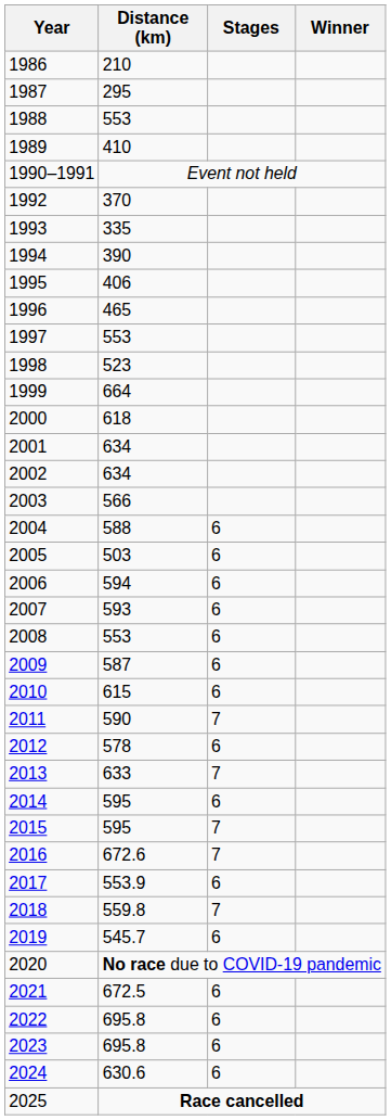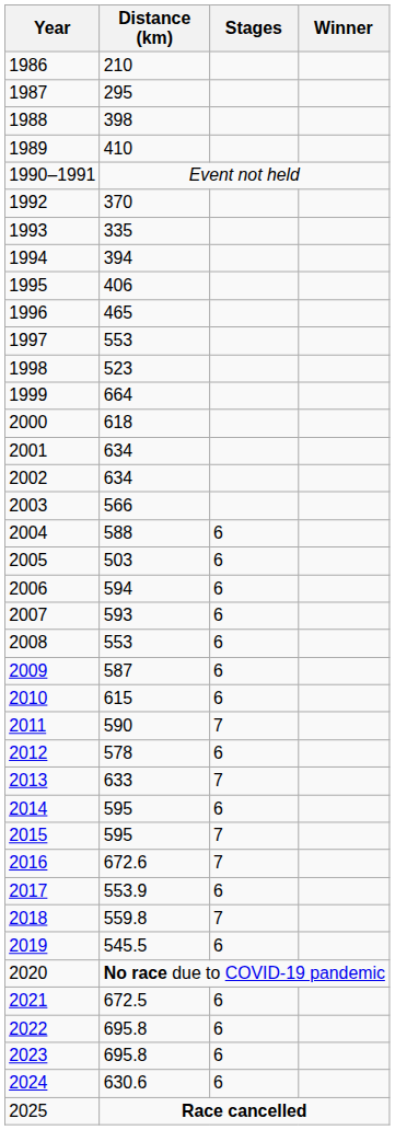1988 | Distance (km): 553 -> 398
1994 | Distance (km): 390 -> 394
2019 | Distance (km): 545.7 -> 545.5
